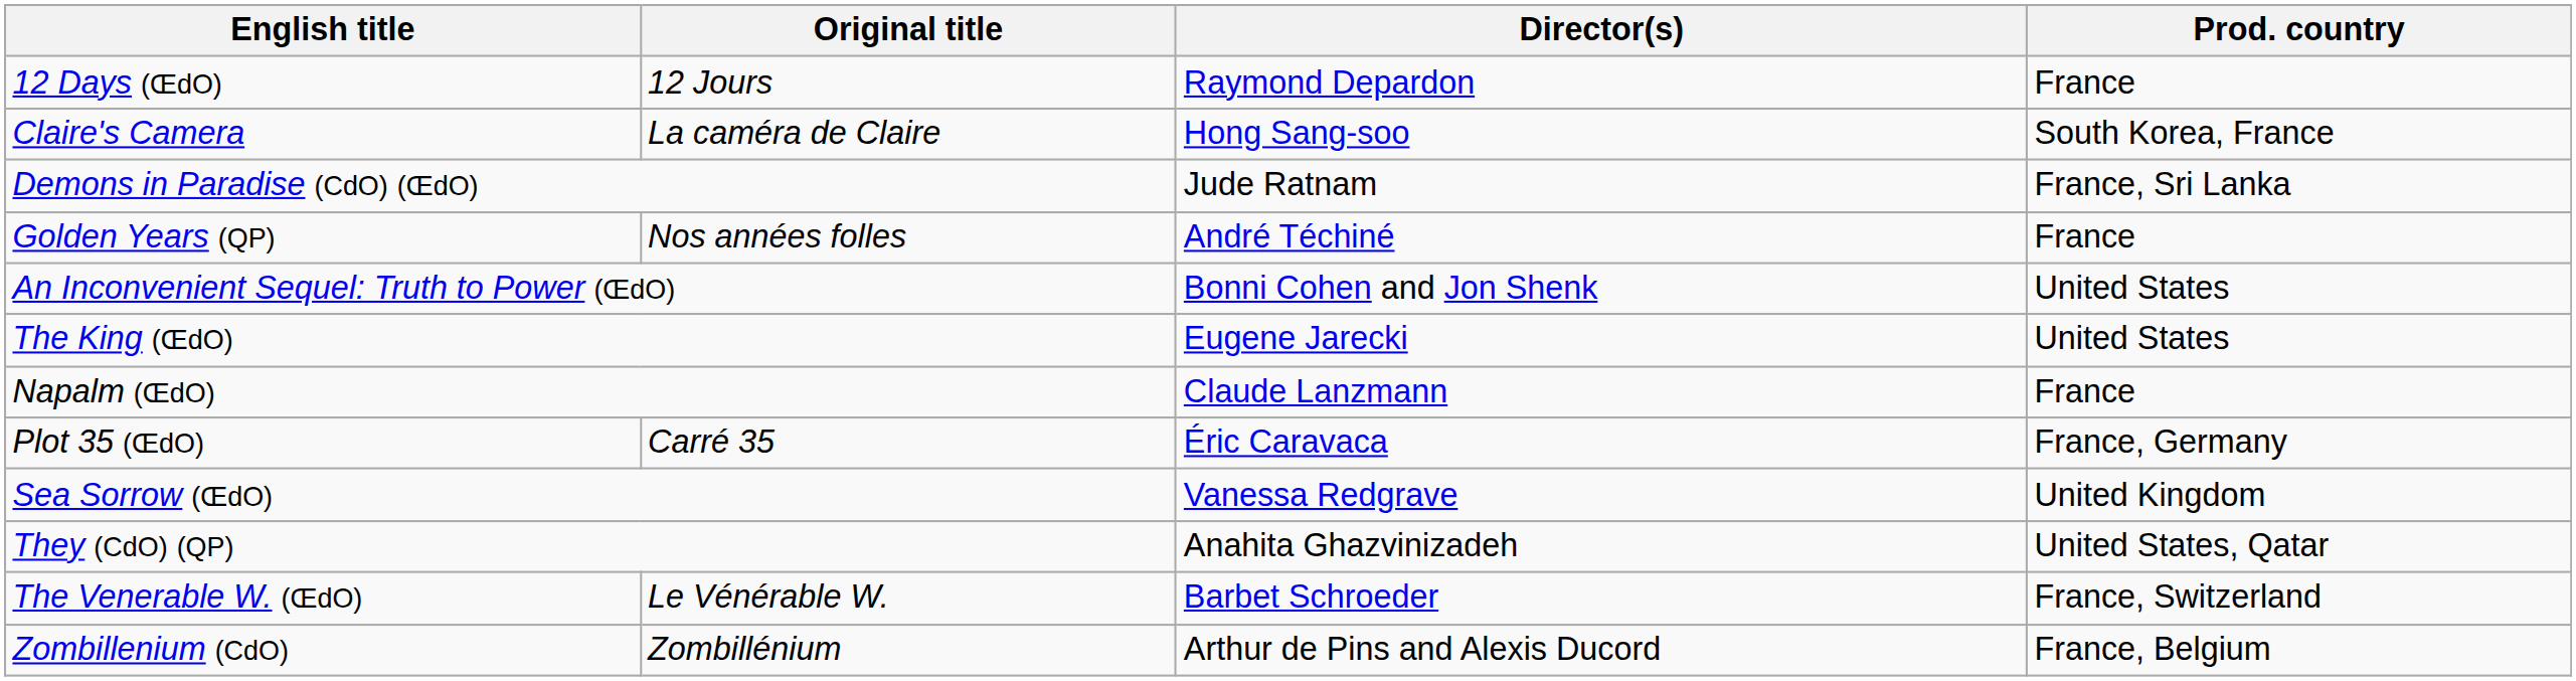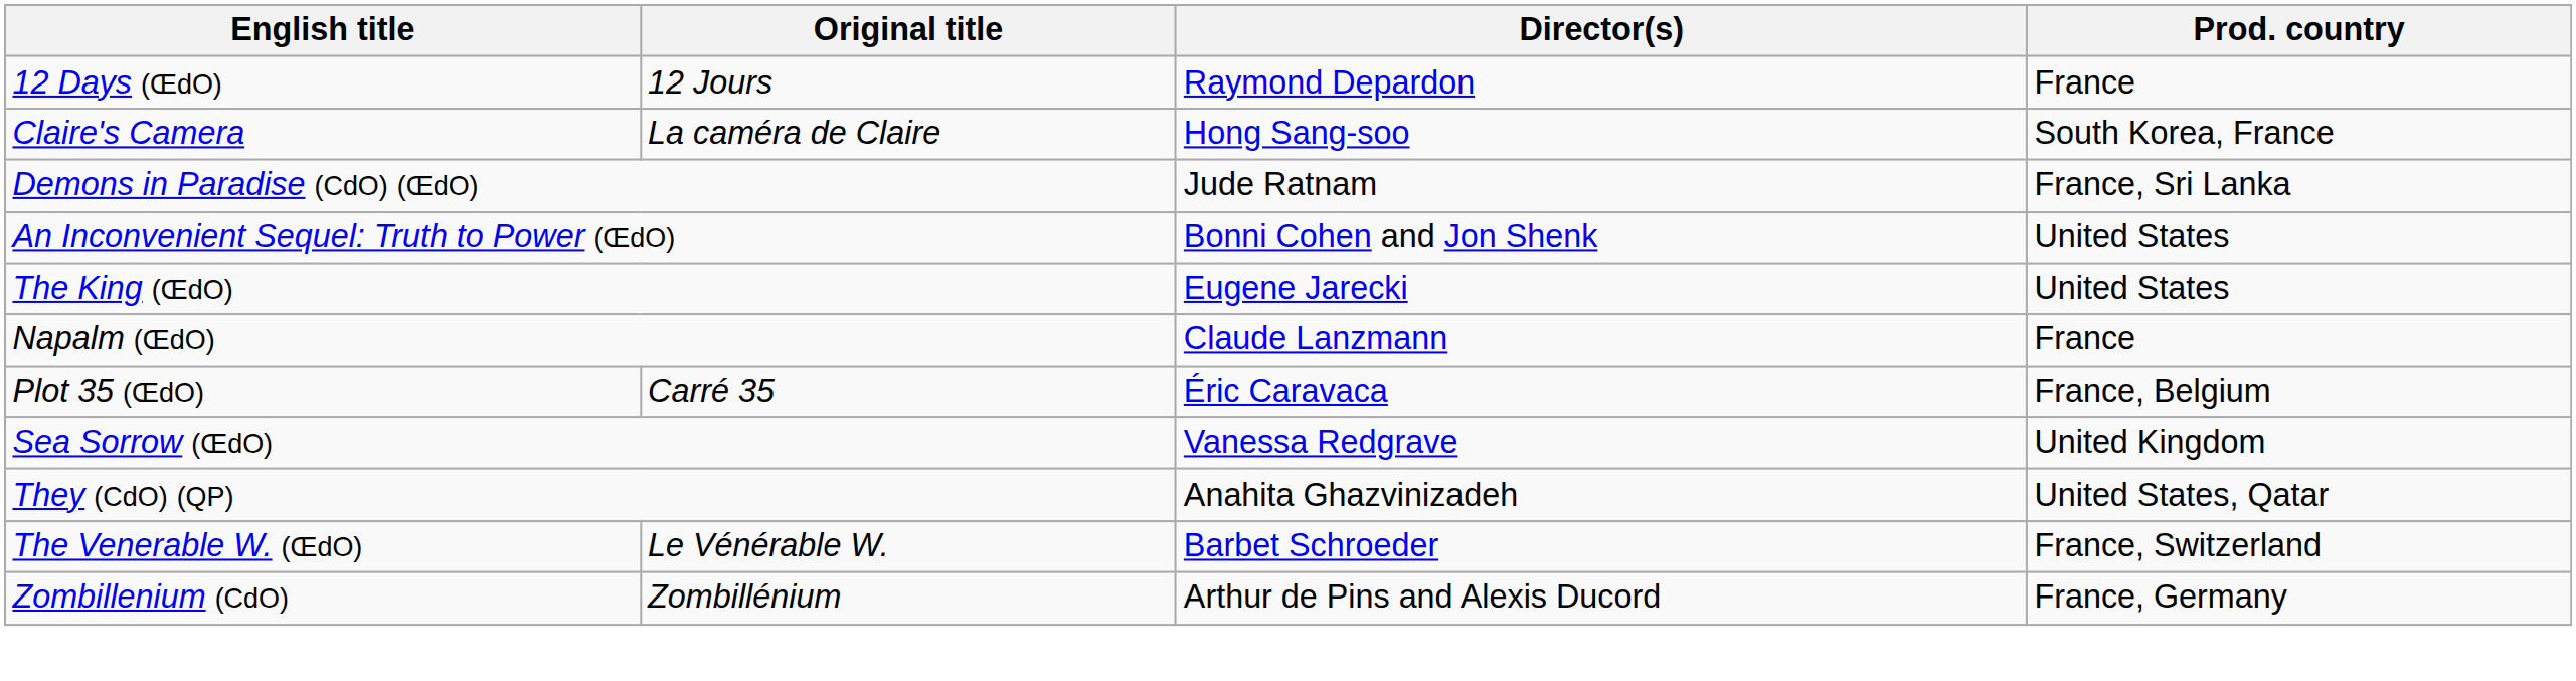- row: Golden Years (QP) | Nos années folles | André Téchiné | France
Plot 35 (ŒdO) | Prod. country: France, Germany -> France, Belgium
Zombillenium (CdO) | Prod. country: France, Belgium -> France, Germany
